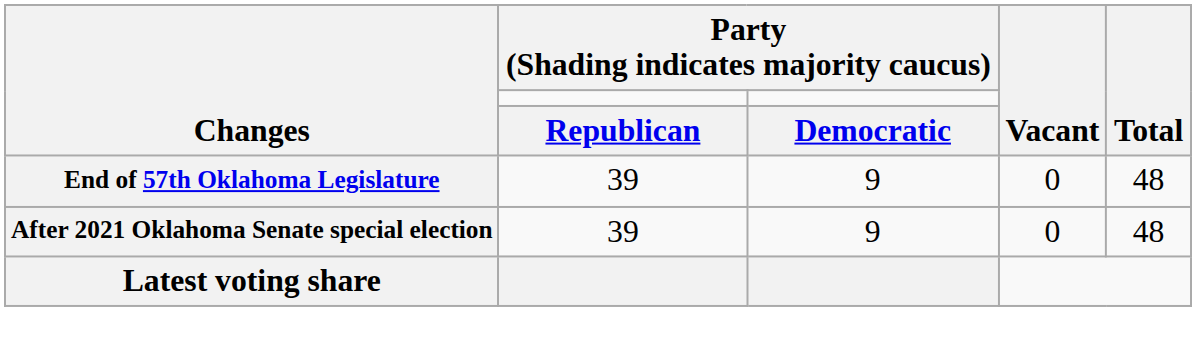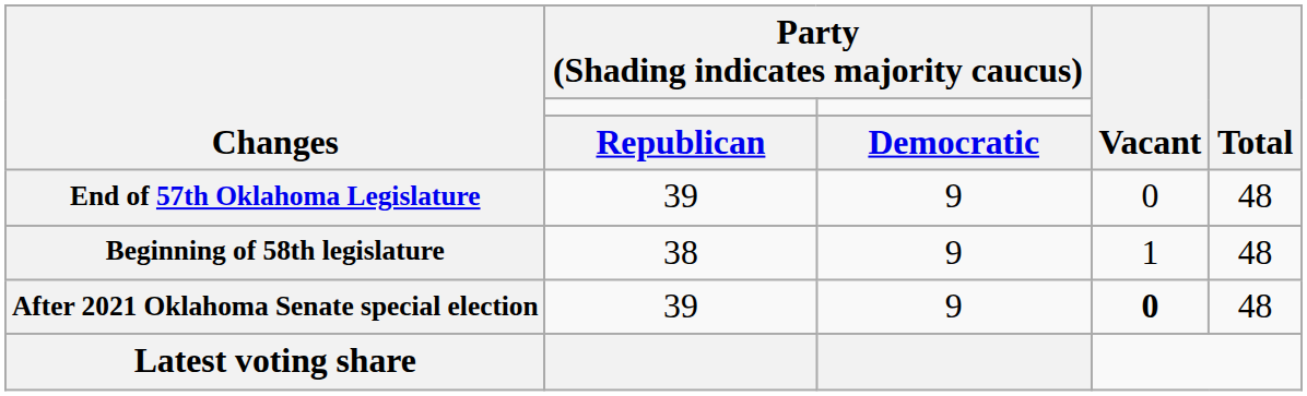+ row: Beginning of 58th legislature | 38 | 9 | 1 | 48
After 2021 Oklahoma Senate special election | Vacant: normal -> bold
